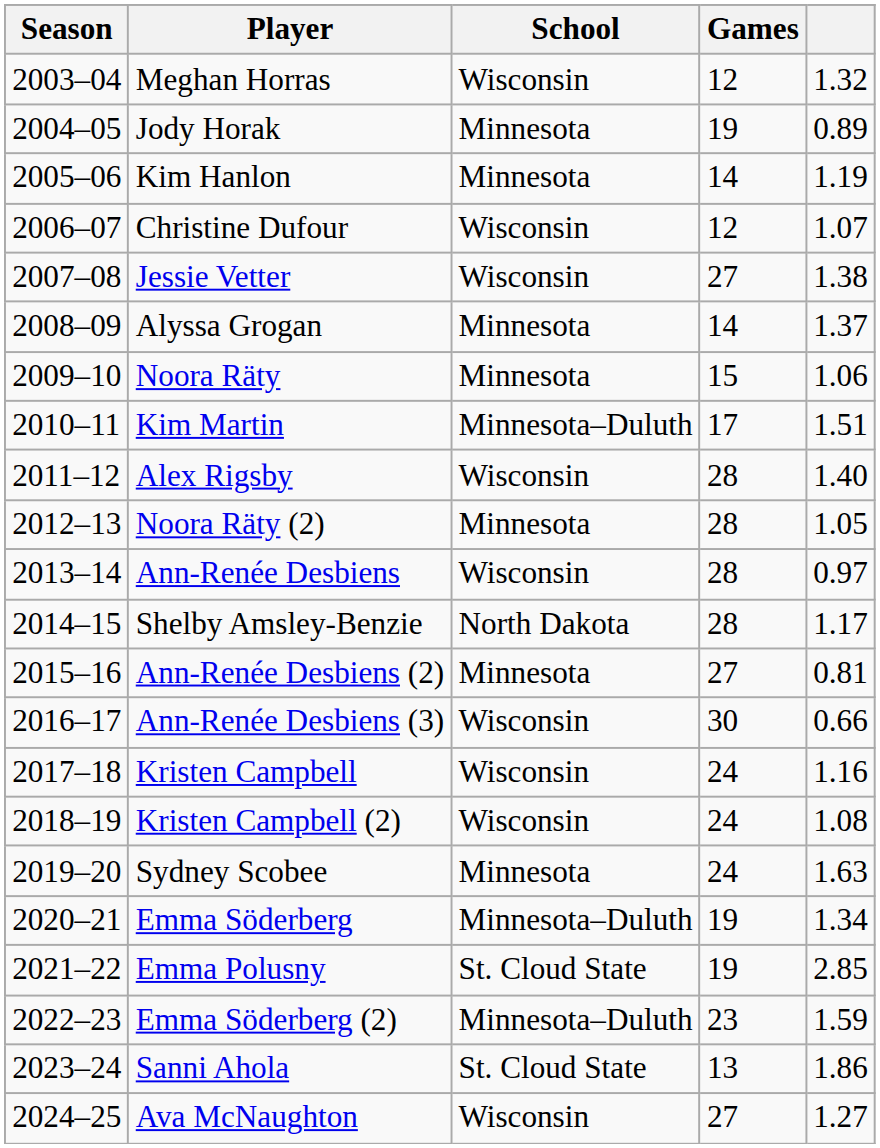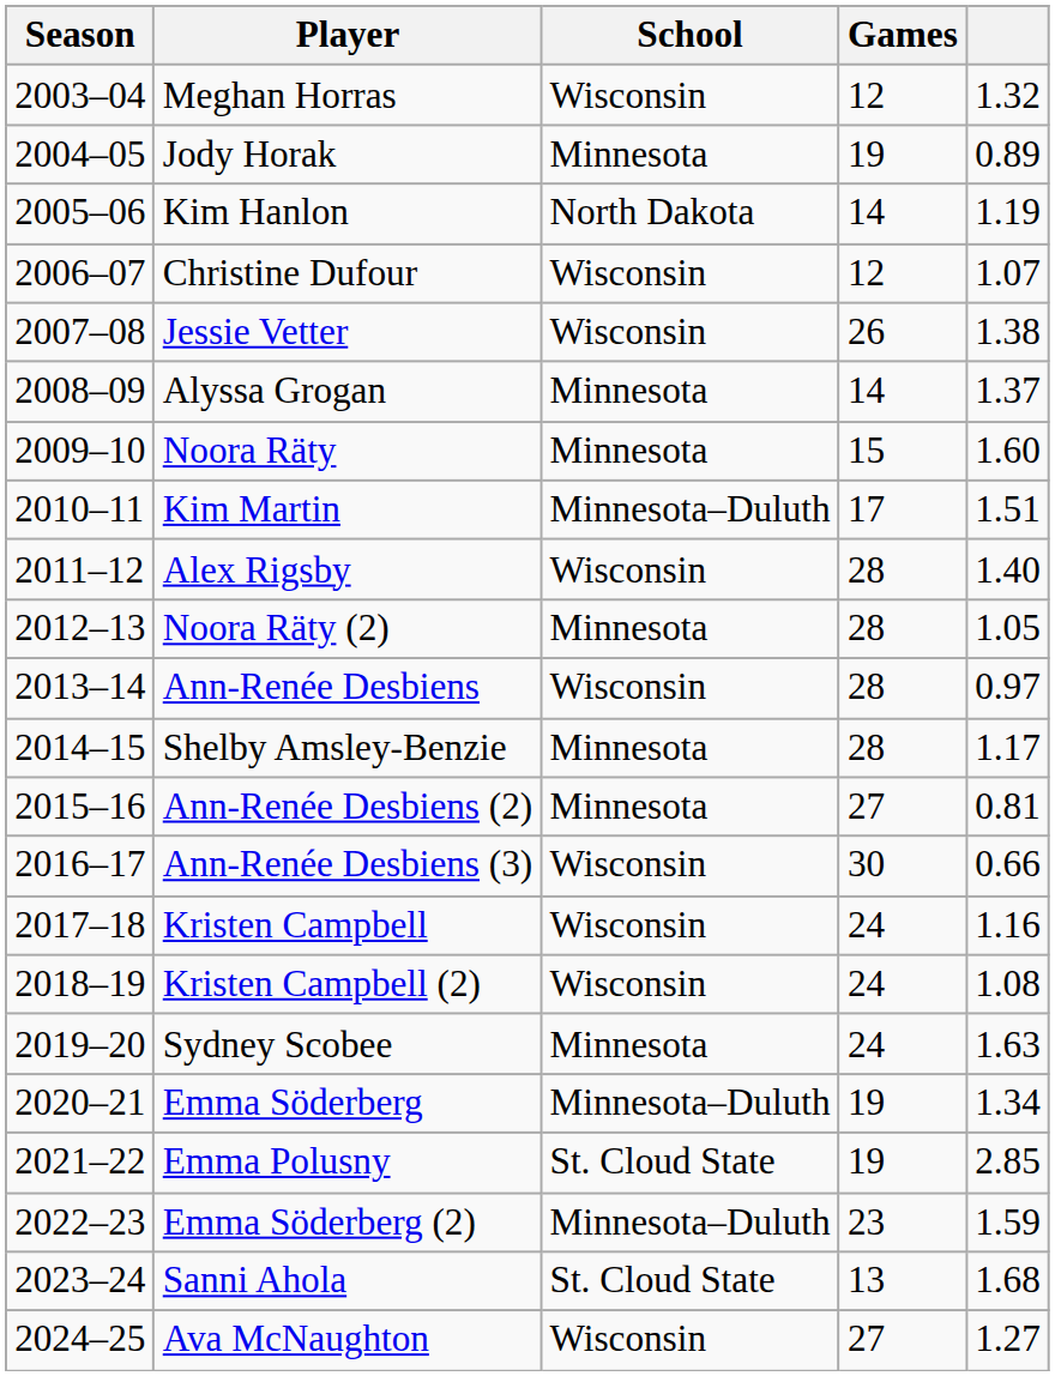Kim Hanlon | School: Minnesota -> North Dakota
Jessie Vetter | Games: 27 -> 26
Noora Räty | column 5: 1.06 -> 1.60
Shelby Amsley-Benzie | School: North Dakota -> Minnesota
Sanni Ahola | column 5: 1.86 -> 1.68
